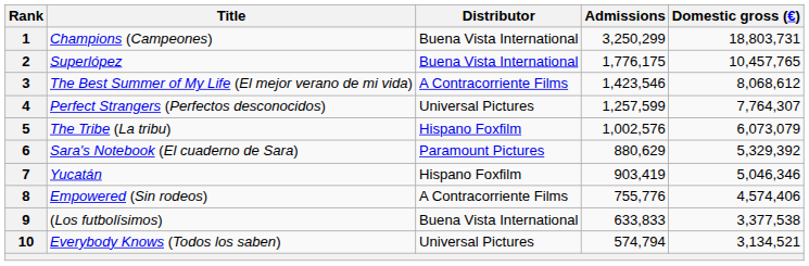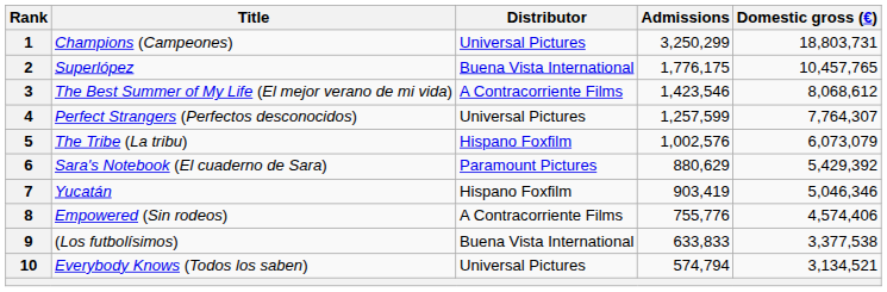1 | Distributor: Buena Vista International -> Universal Pictures
6 | Domestic gross (€): 5,329,392 -> 5,429,392
